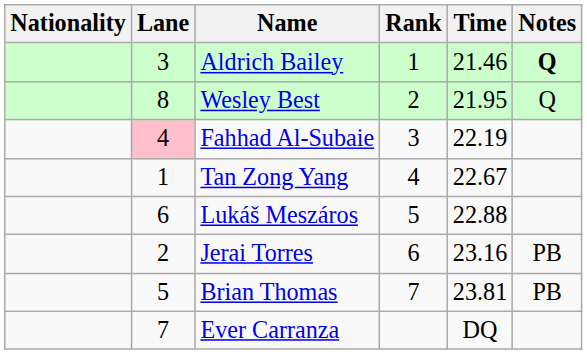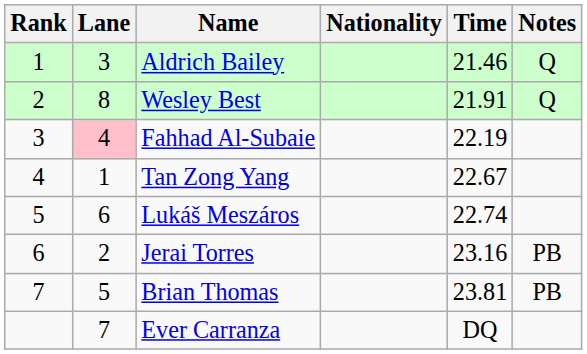columns swapped: Rank <-> Nationality
Aldrich Bailey | Notes: bold -> normal
Wesley Best | Time: 21.95 -> 21.91
Lukáš Meszáros | Time: 22.88 -> 22.74
